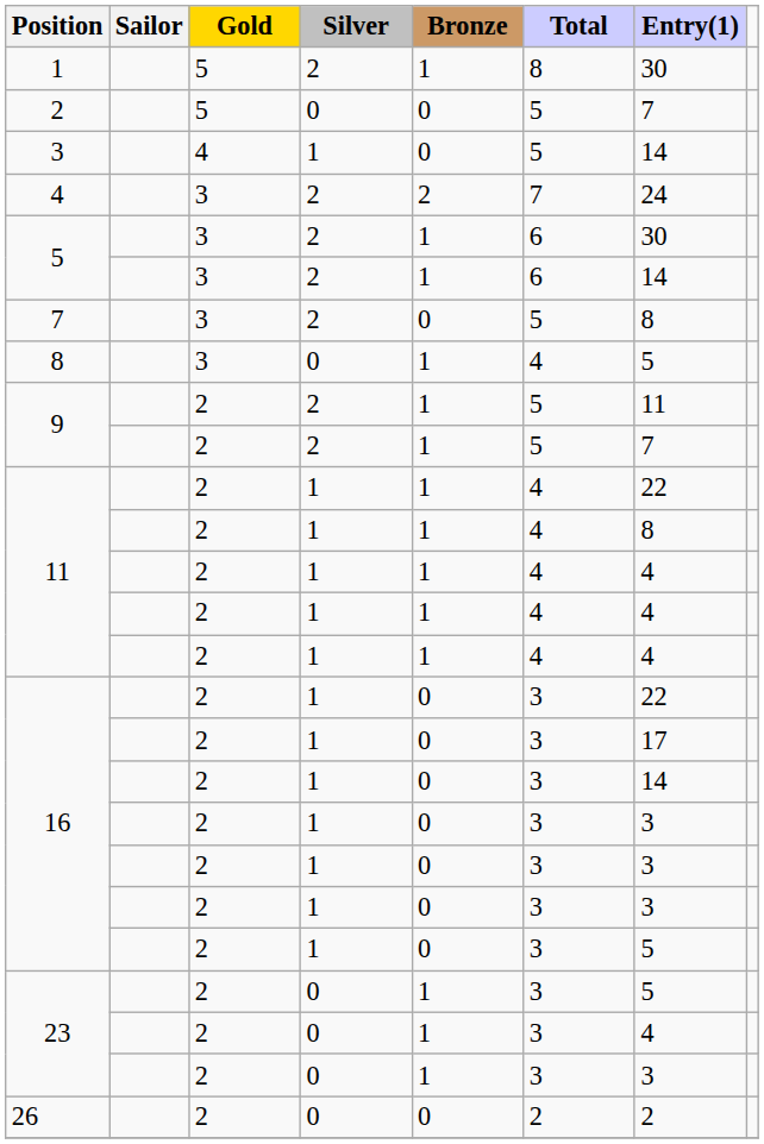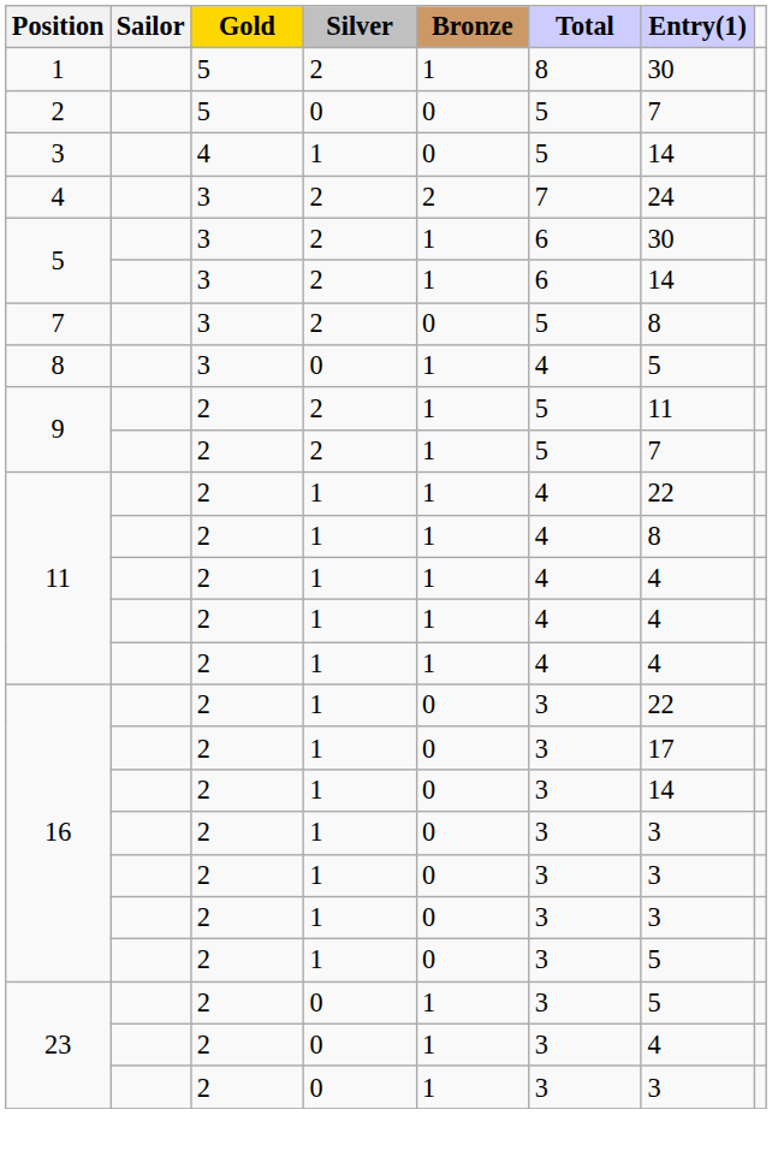- row: 26 | 2 | 0 | 0 | 2 | 2
